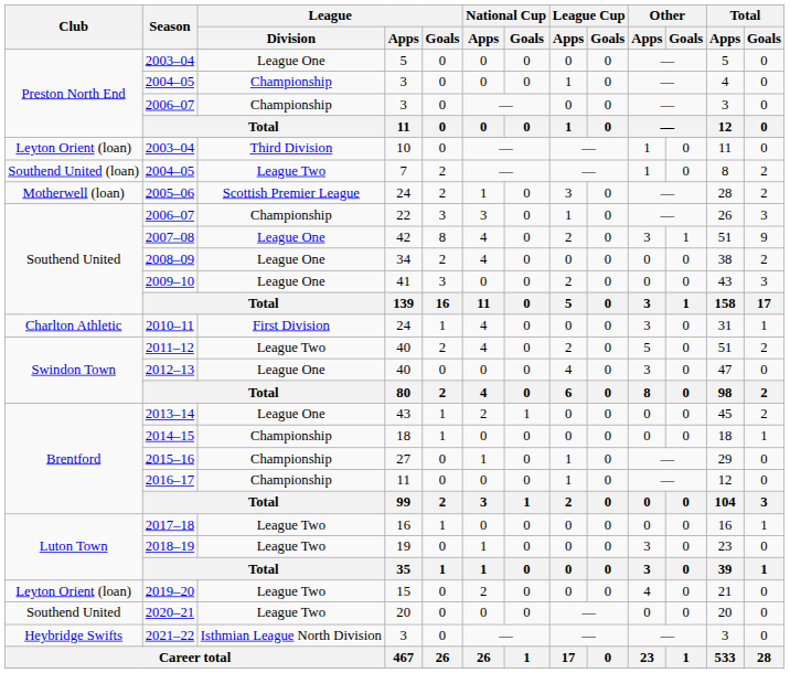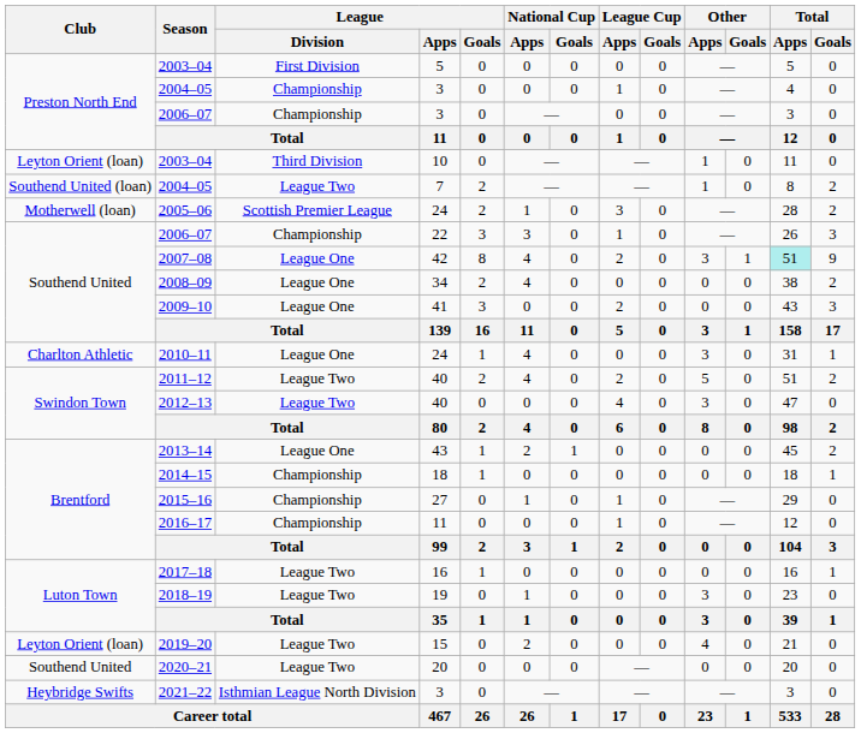2003–04 / 5 | League / Division: League One -> First Division
2007–08 | Total / Apps: no background -> paleturquoise background
2010–11 | League / Division: First Division -> League One
2012–13 | League / Division: League One -> League Two
